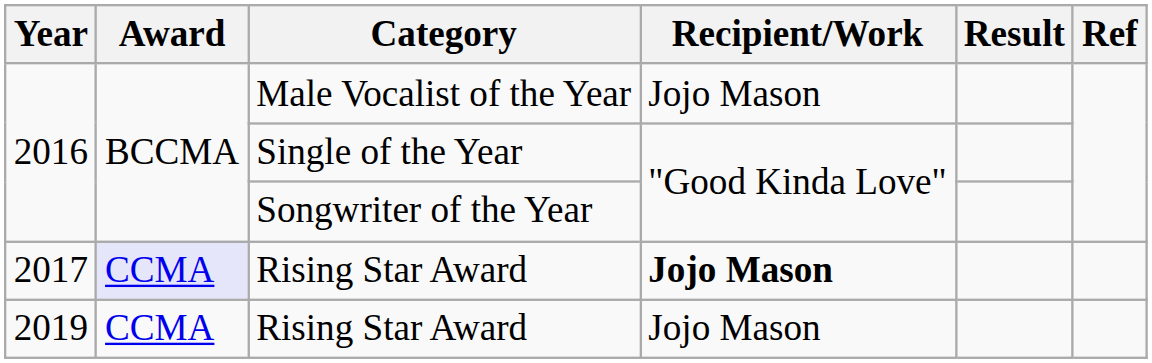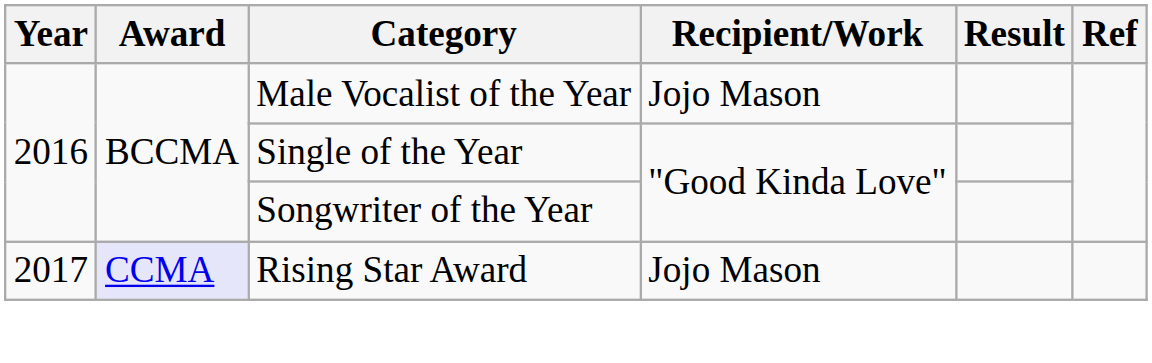2017 / Rising Star Award | Recipient/Work: bold -> normal
- row: 2019 | CCMA | Rising Star Award | Jojo Mason
